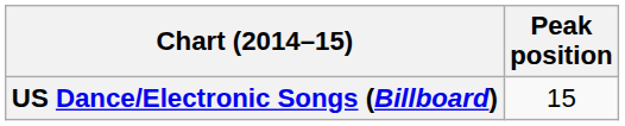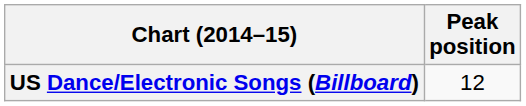US Dance/Electronic Songs (Billboard) | Peak position: 15 -> 12
